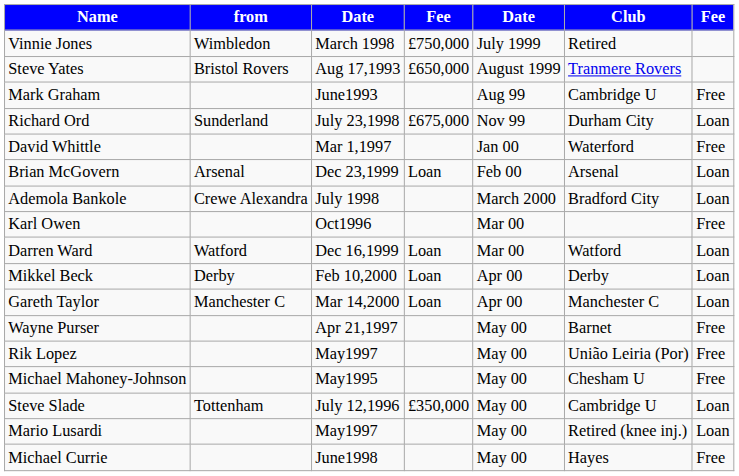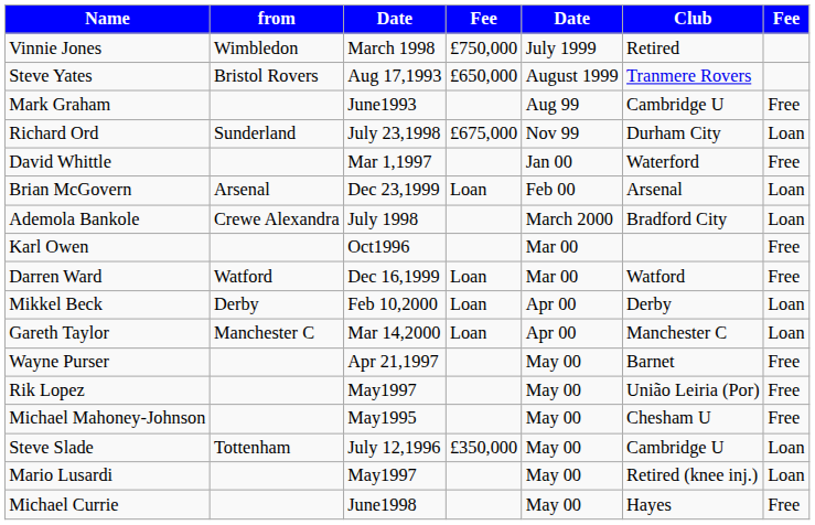Darren Ward | column 7: Loan -> Free
